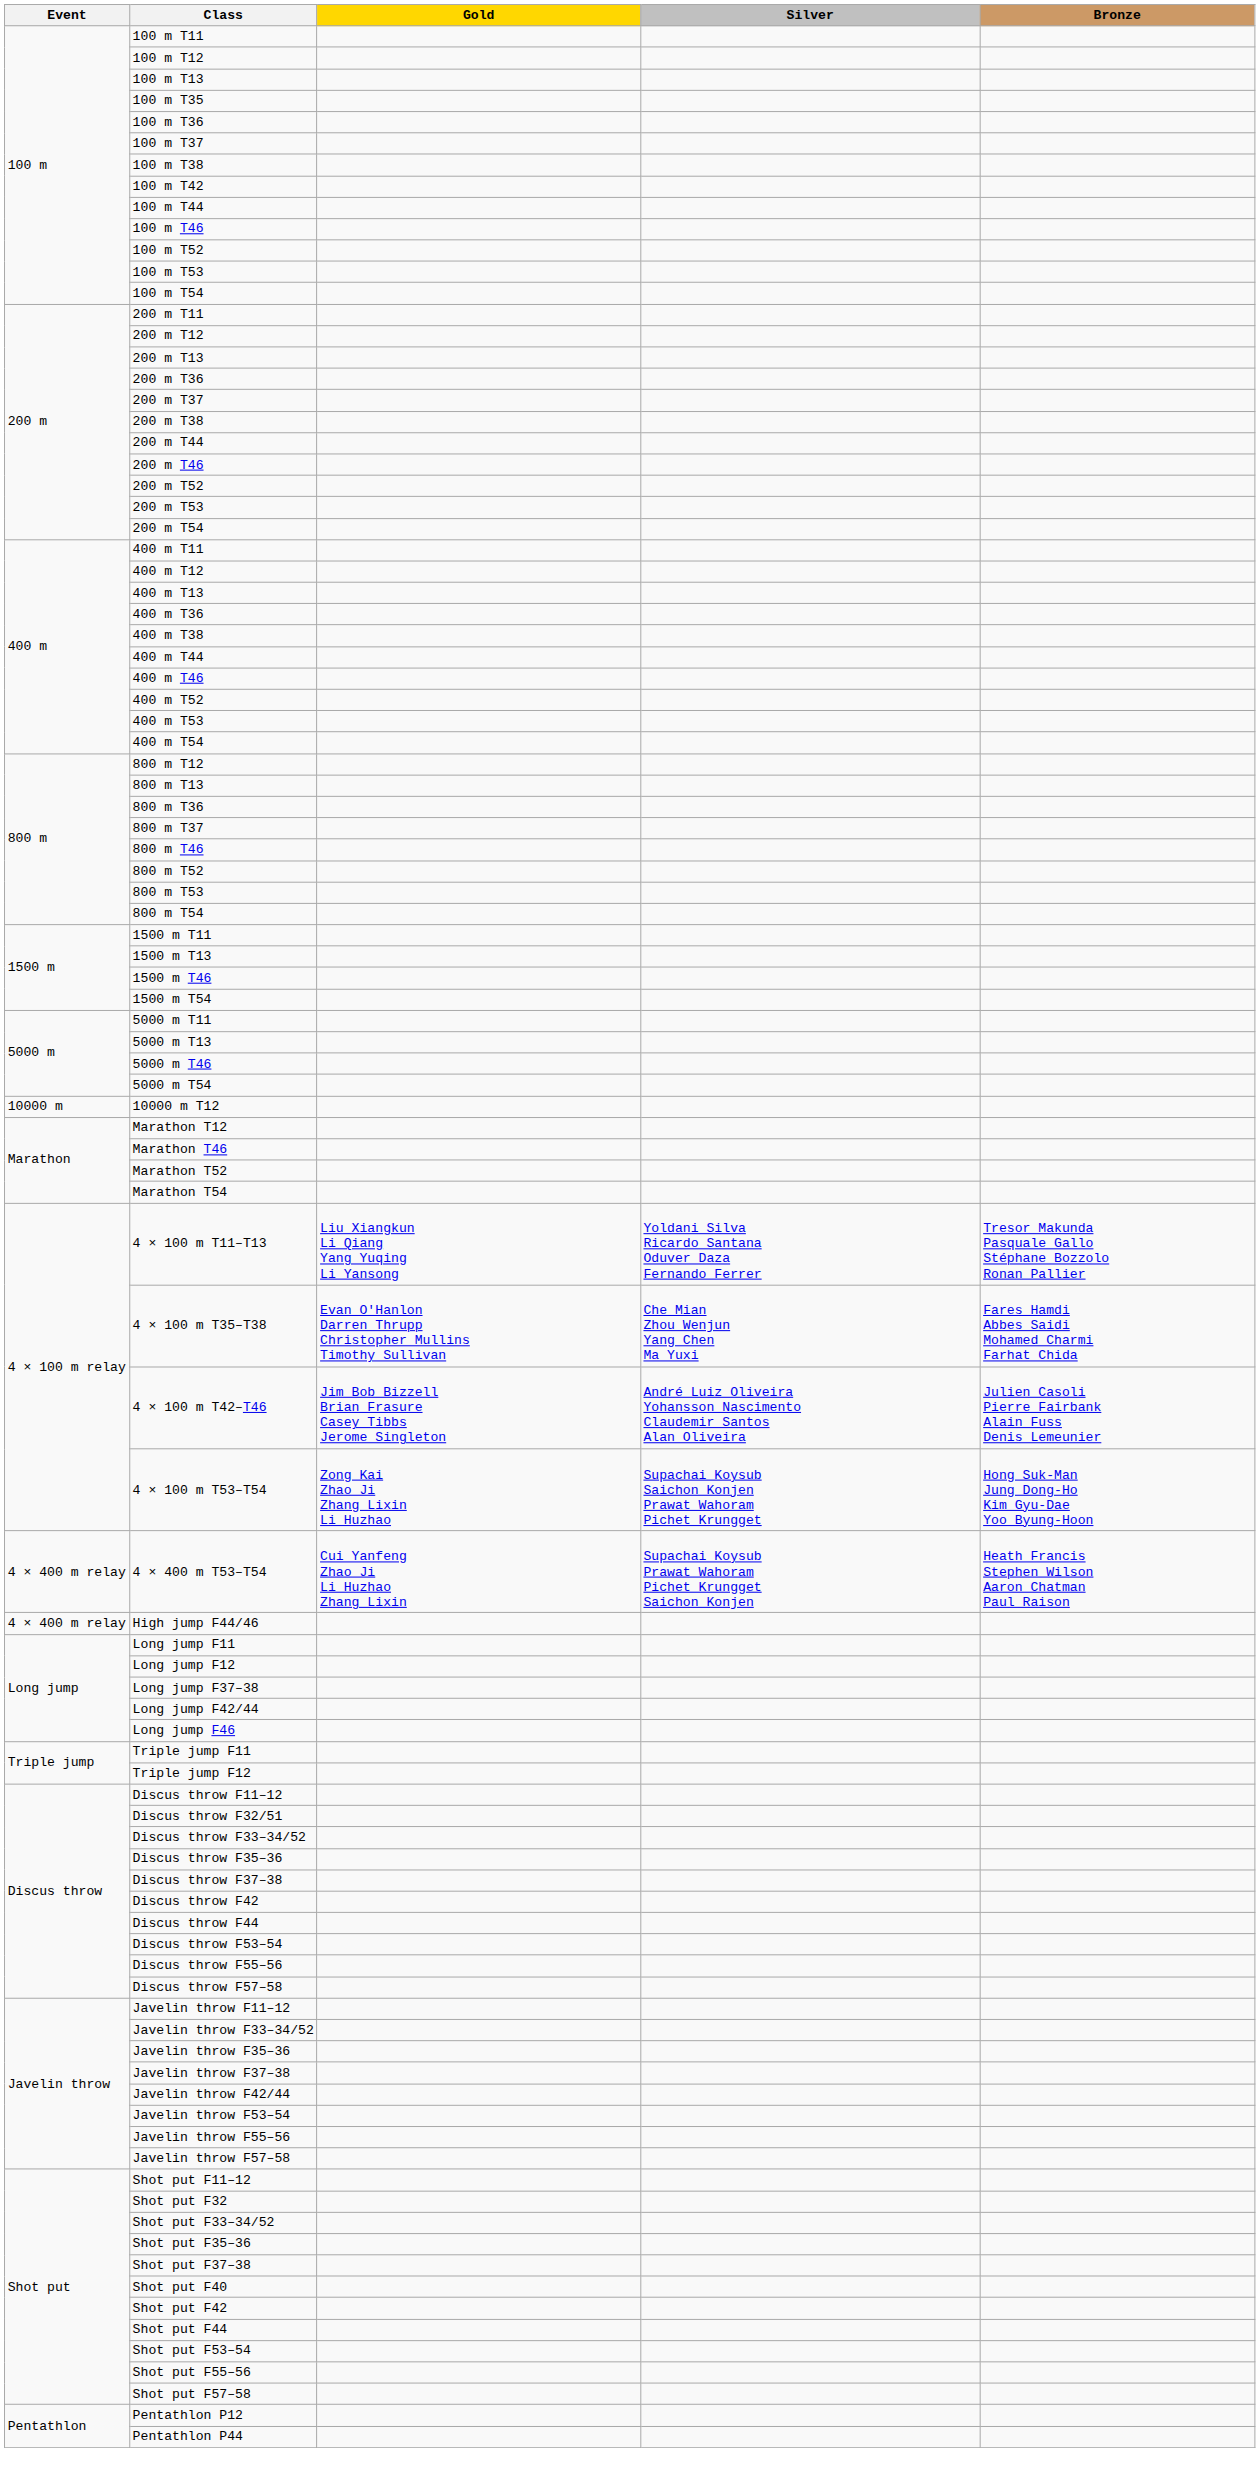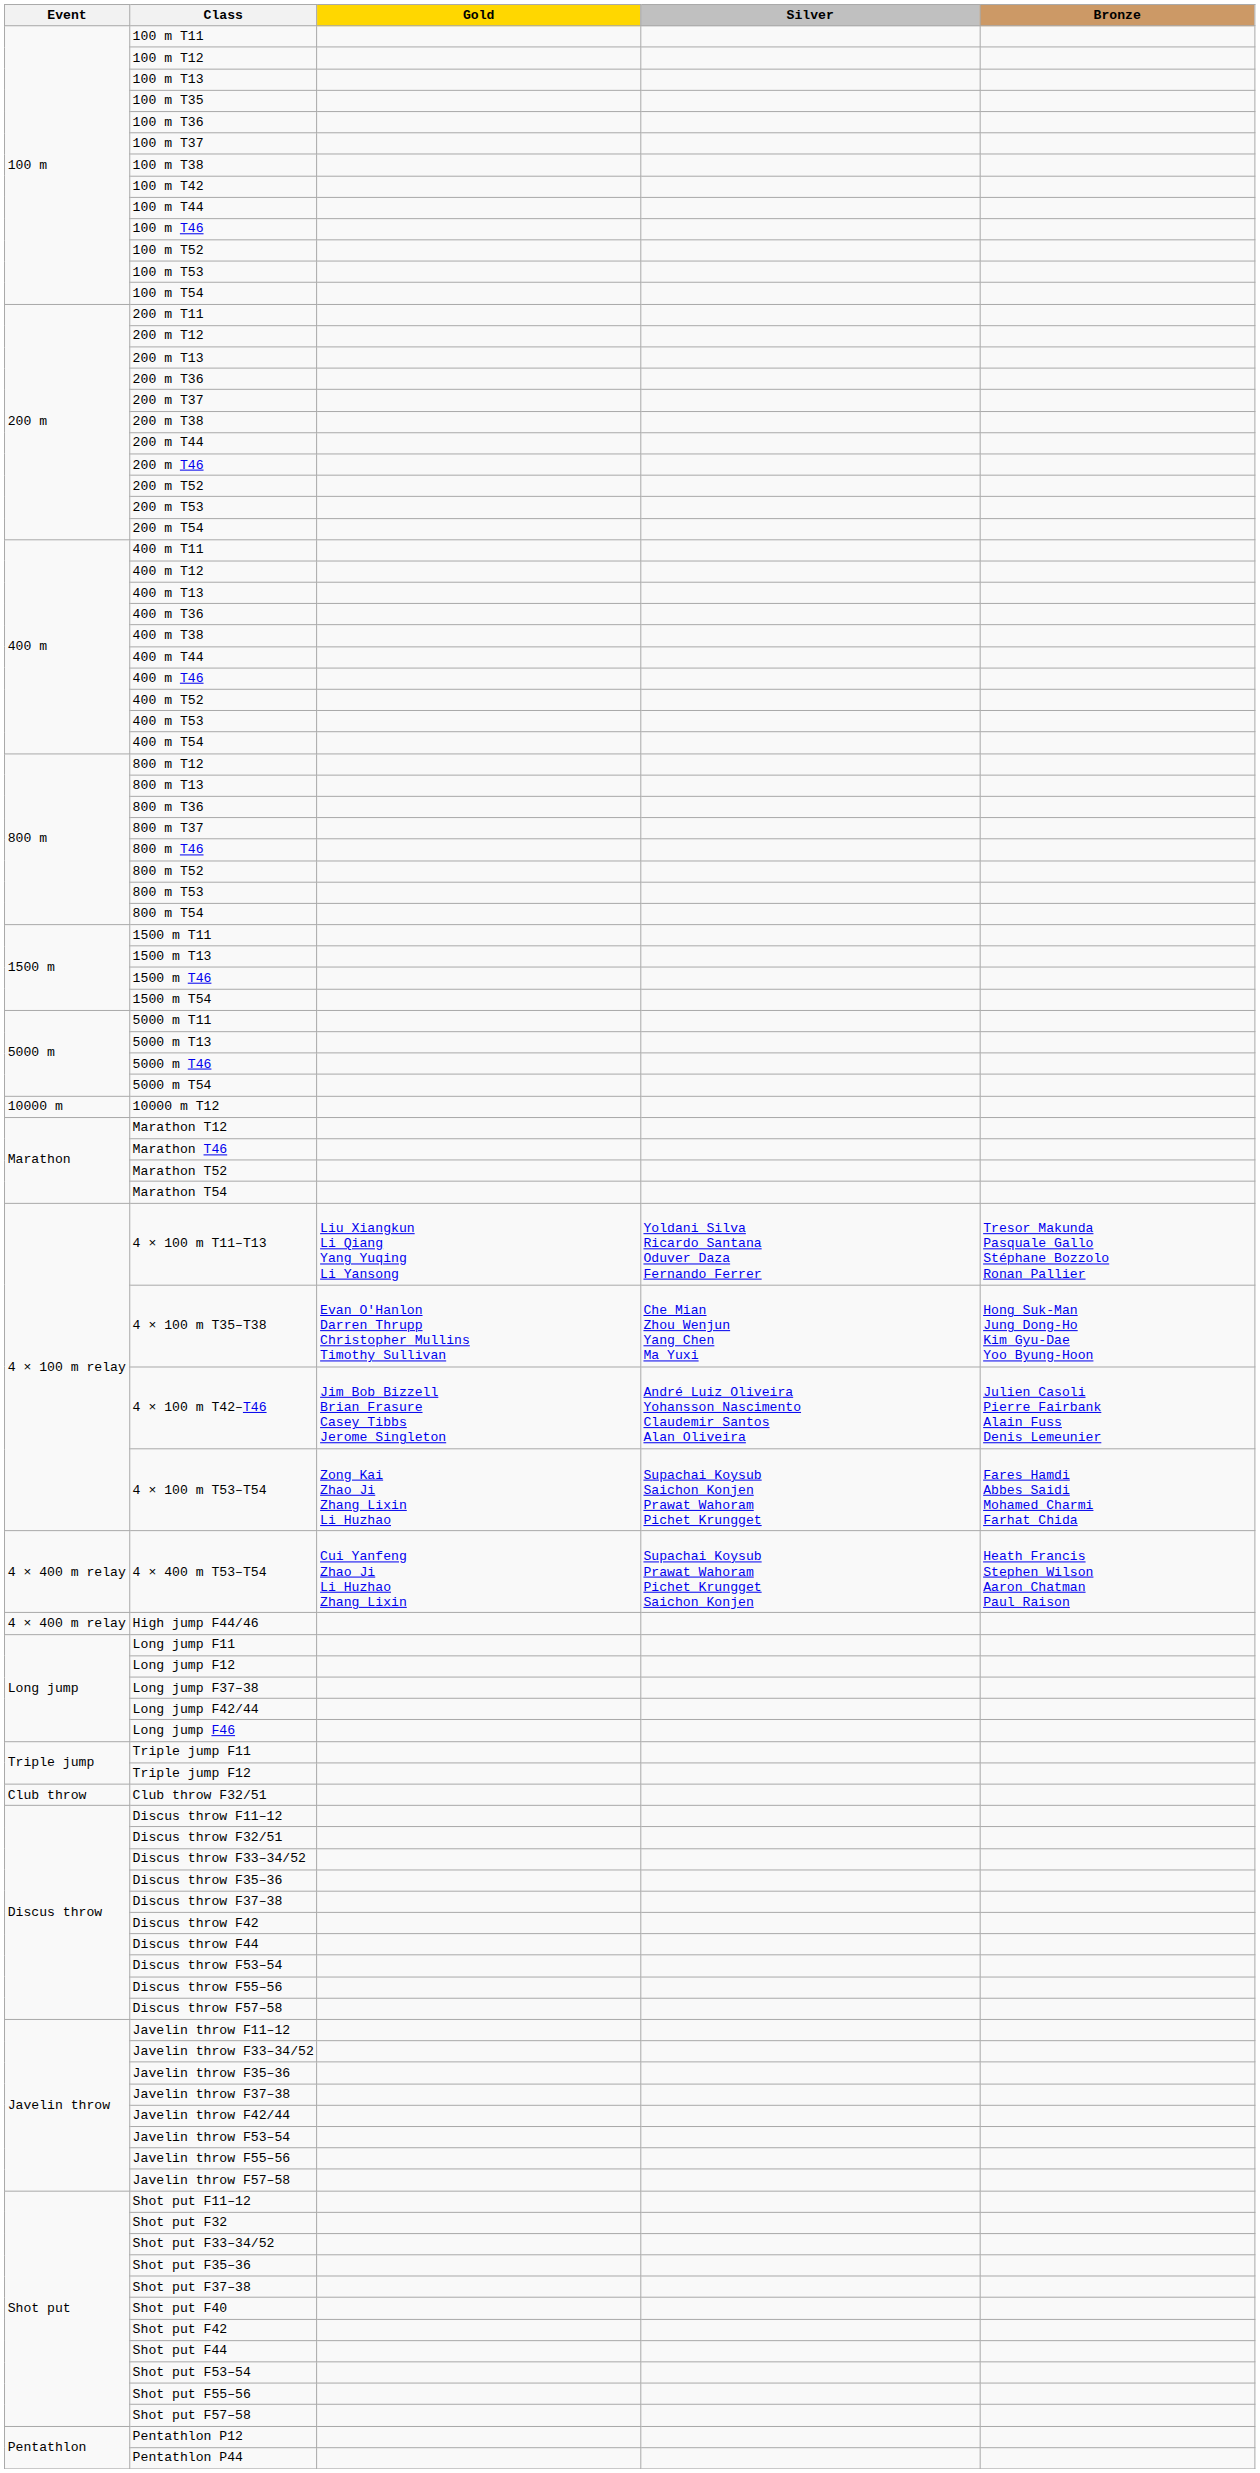4 × 100 m T35–T38 | Bronze: Fares Hamdi Abbes Saidi Mohamed Charmi Farhat Chida -> Hong Suk-Man Jung Dong-Ho Kim Gyu-Dae Yoo Byung-Hoon
4 × 100 m T53–T54 | Bronze: Hong Suk-Man Jung Dong-Ho Kim Gyu-Dae Yoo Byung-Hoon -> Fares Hamdi Abbes Saidi Mohamed Charmi Farhat Chida
+ row: Club throw | Club throw F32/51
